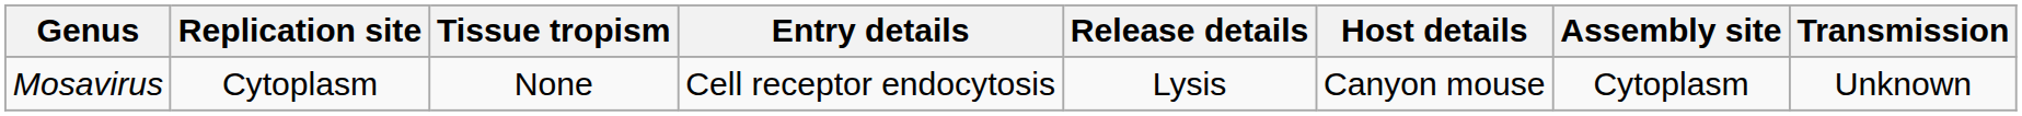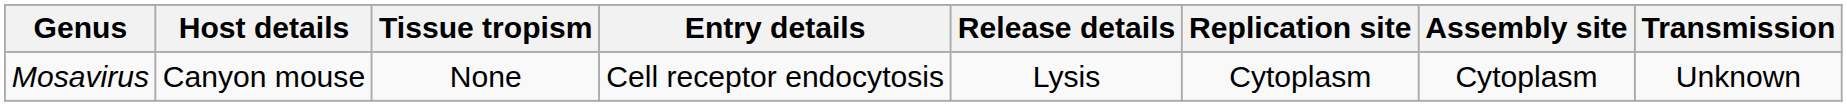columns swapped: Host details <-> Replication site
